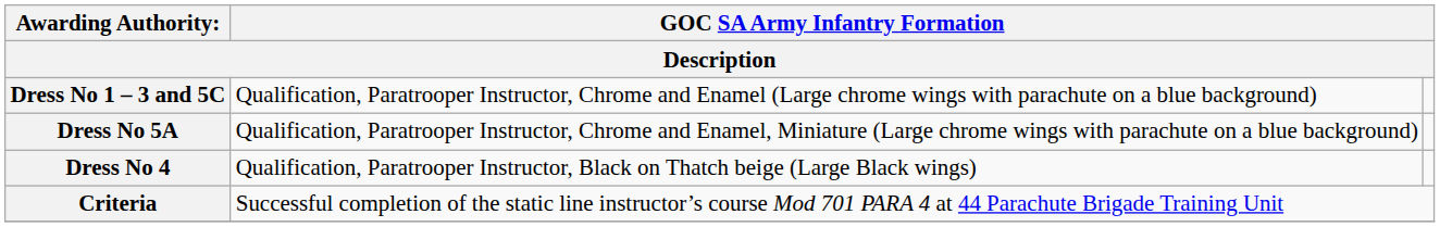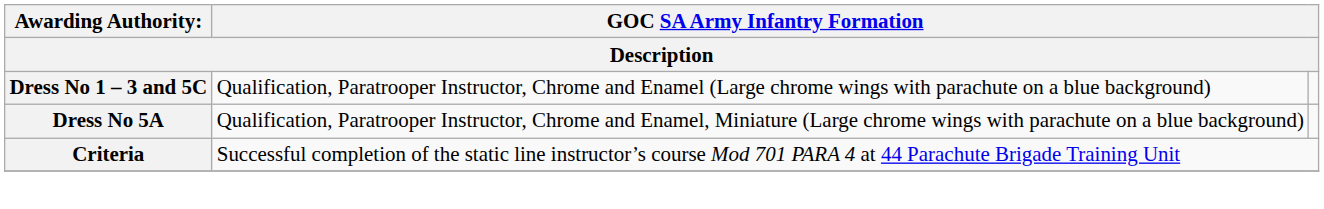- row: Dress No 4 | Qualification, Paratrooper Instructor, Black on Thatch beige (Large Black wings)
